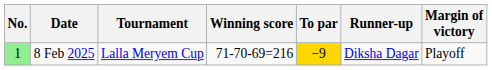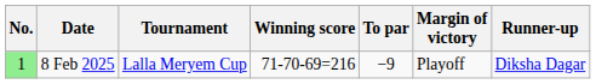columns swapped: Margin of victory <-> Runner-up
8 Feb 2025 | To par: gold background -> no background
